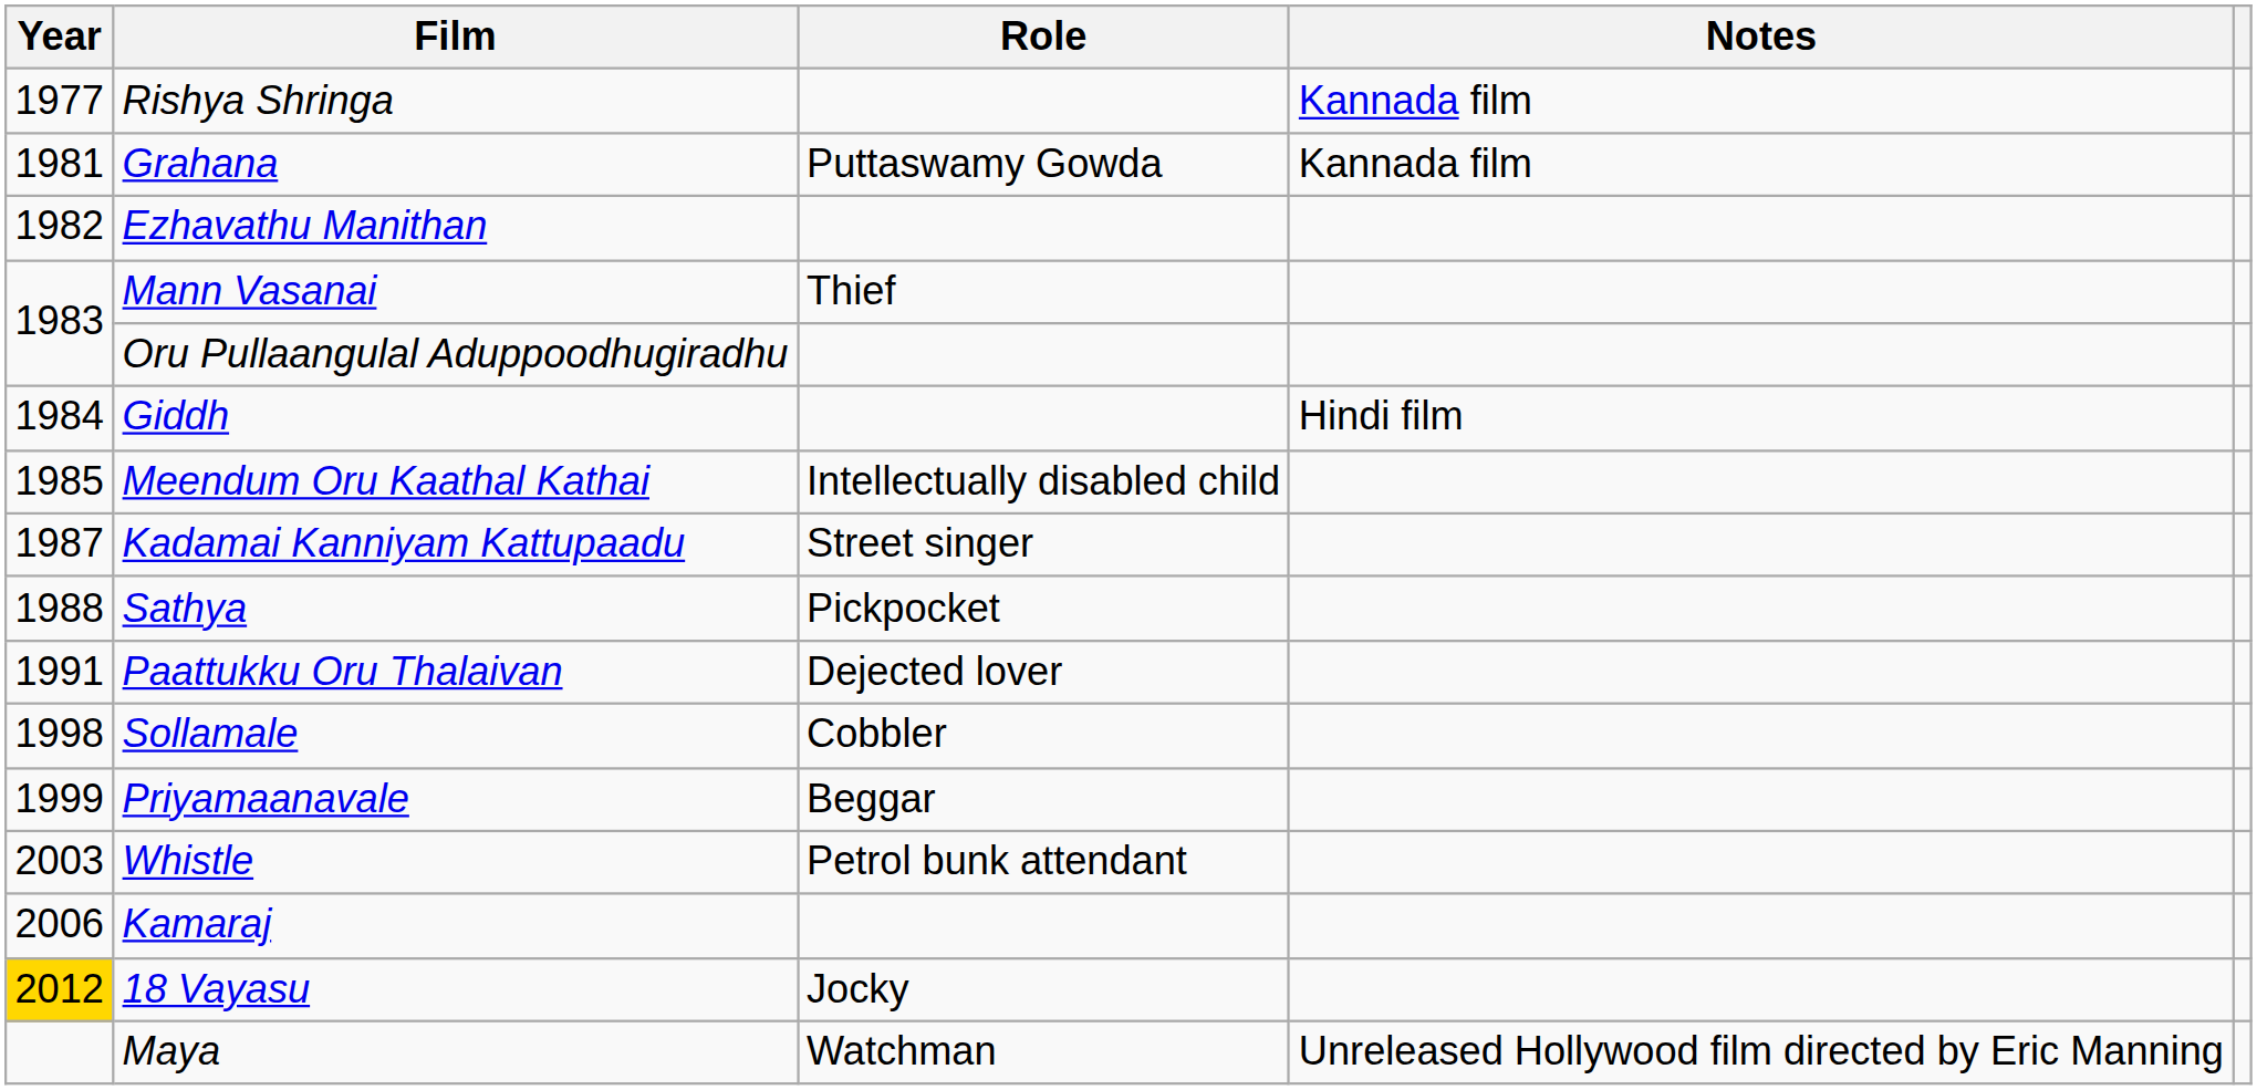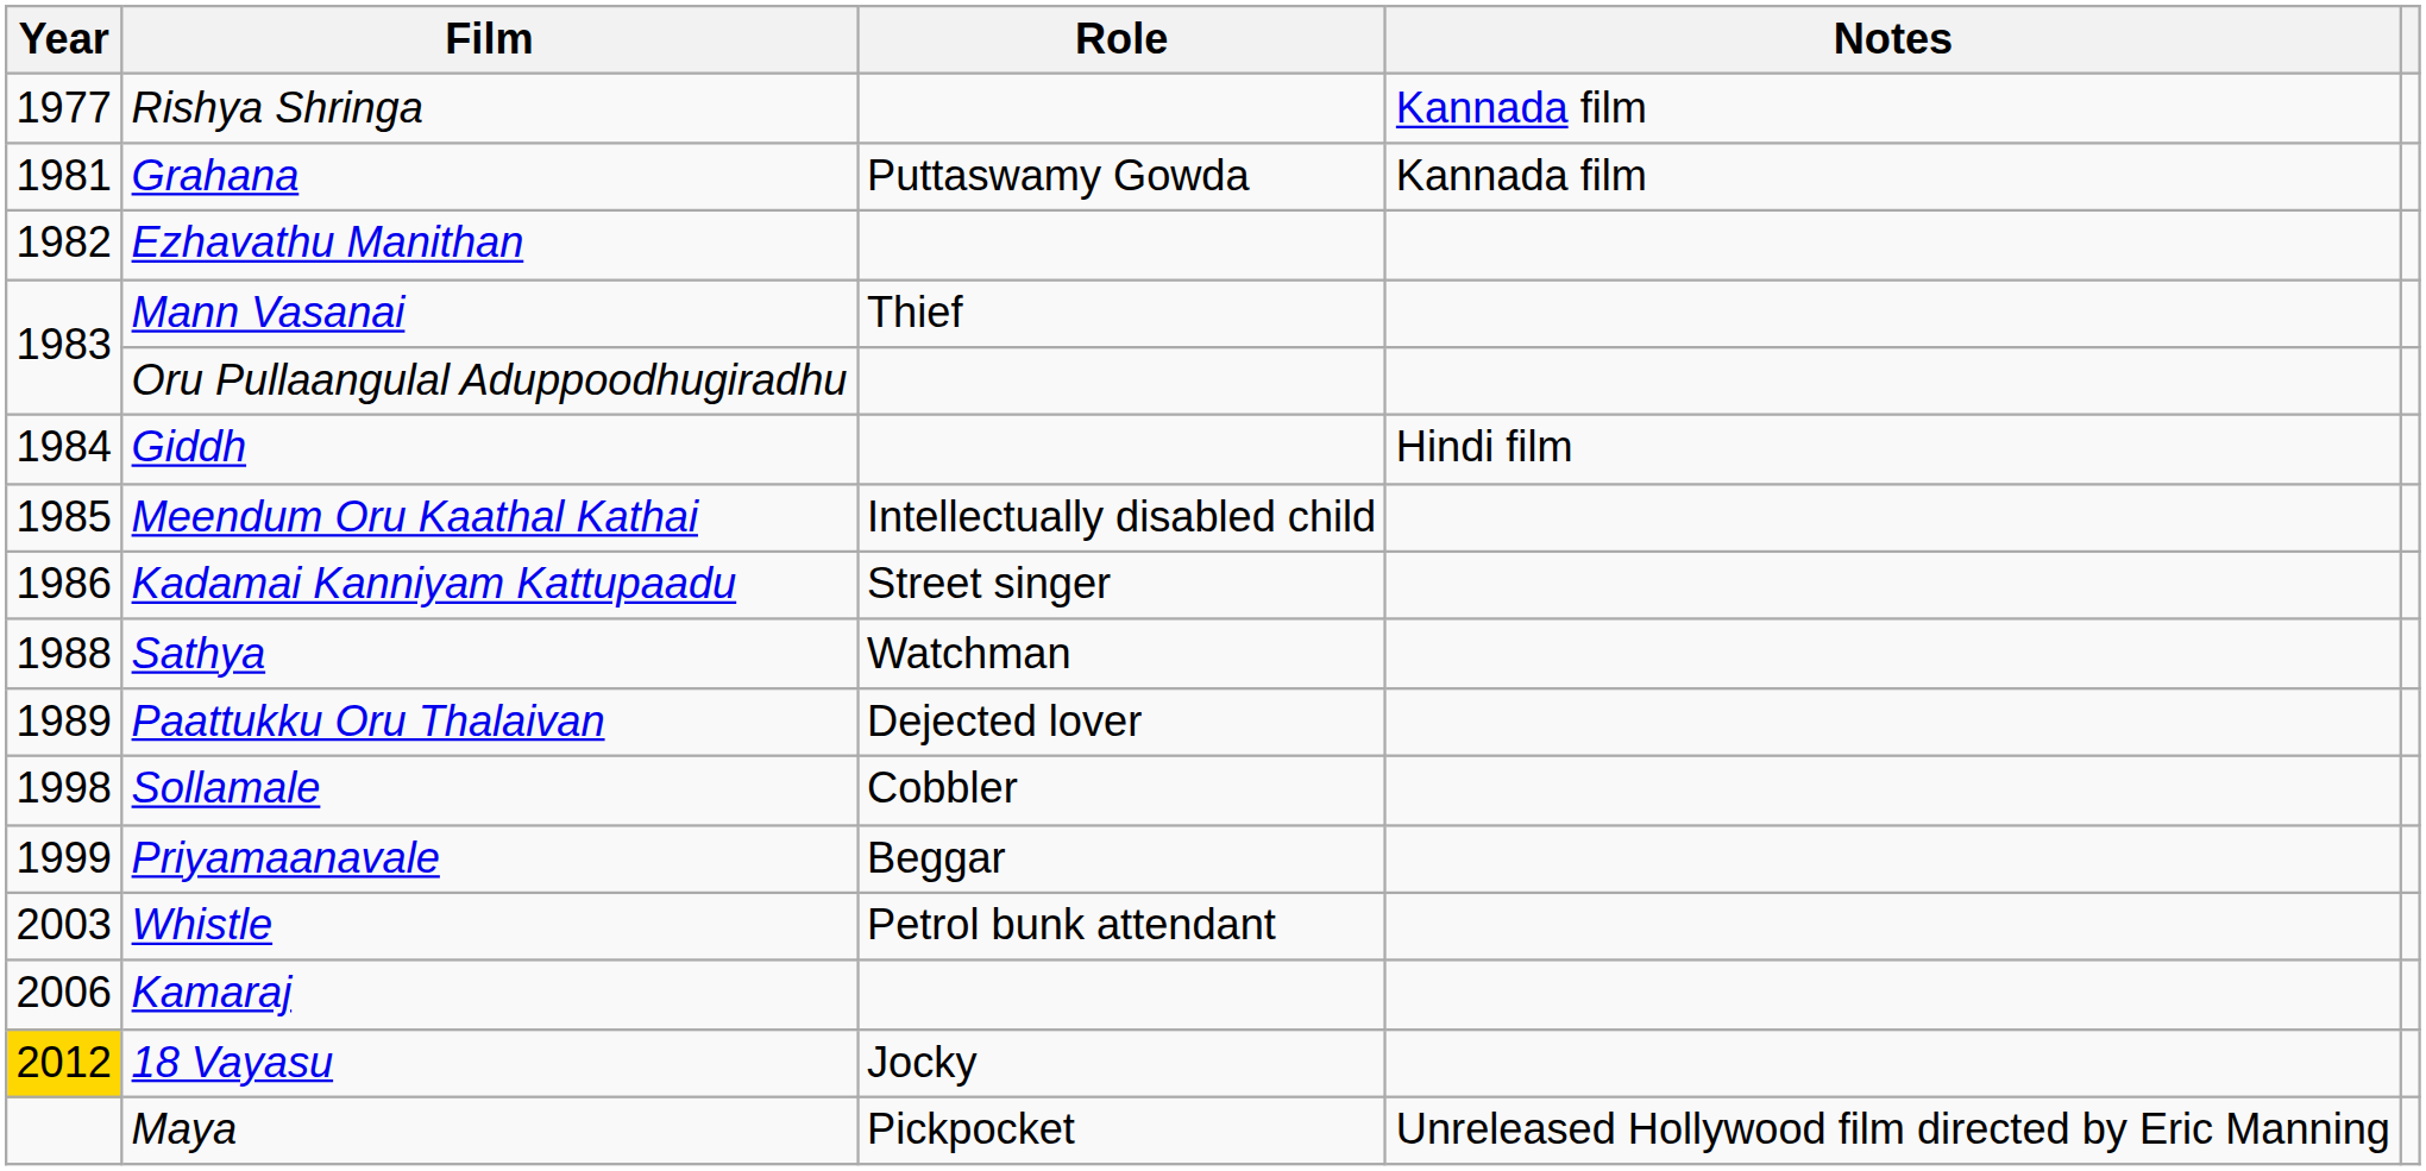Kadamai Kanniyam Kattupaadu | Year: 1987 -> 1986
Sathya | Role: Pickpocket -> Watchman
Paattukku Oru Thalaivan | Year: 1991 -> 1989
Maya | Role: Watchman -> Pickpocket
